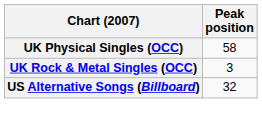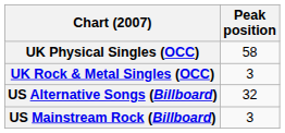+ row: US Mainstream Rock (Billboard) | 3
